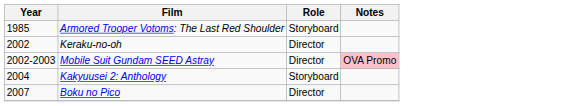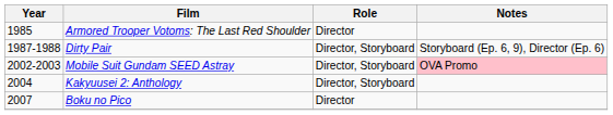Armored Trooper Votoms: The Last Red Shoulder | Role: Storyboard -> Director
+ row: 1987-1988 | Dirty Pair | Director, Storyboard | Storyboard (Ep. 6, 9), Director (Ep. 6)
- row: 2002 | Keraku-no-oh | Director
Mobile Suit Gundam SEED Astray | Role: Director -> Director, Storyboard
Kakyuusei 2: Anthology | Role: Storyboard -> Director, Storyboard
